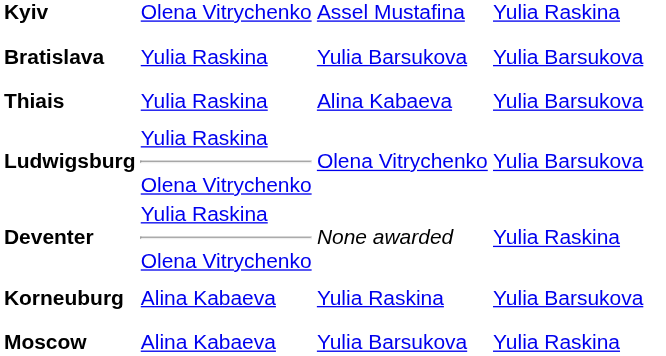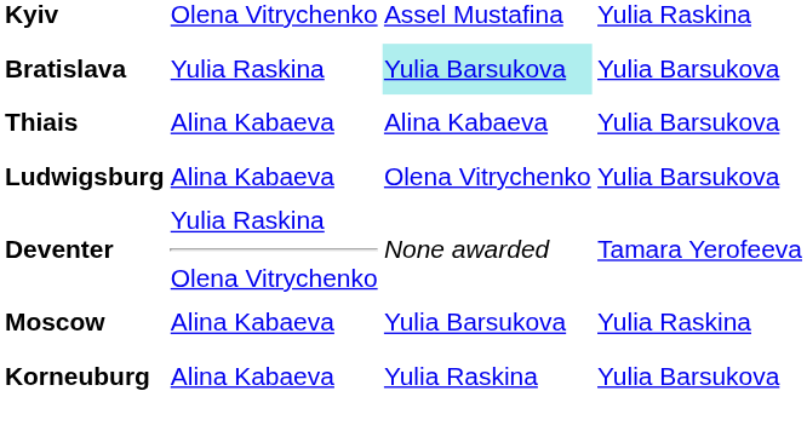Bratislava | column 3: no background -> paleturquoise background
Thiais | column 2: Yulia Raskina -> Alina Kabaeva
Ludwigsburg | column 2: Yulia Raskina Olena Vitrychenko -> Alina Kabaeva
Deventer | column 4: Yulia Raskina -> Tamara Yerofeeva
rows swapped: Moscow <-> Korneuburg
